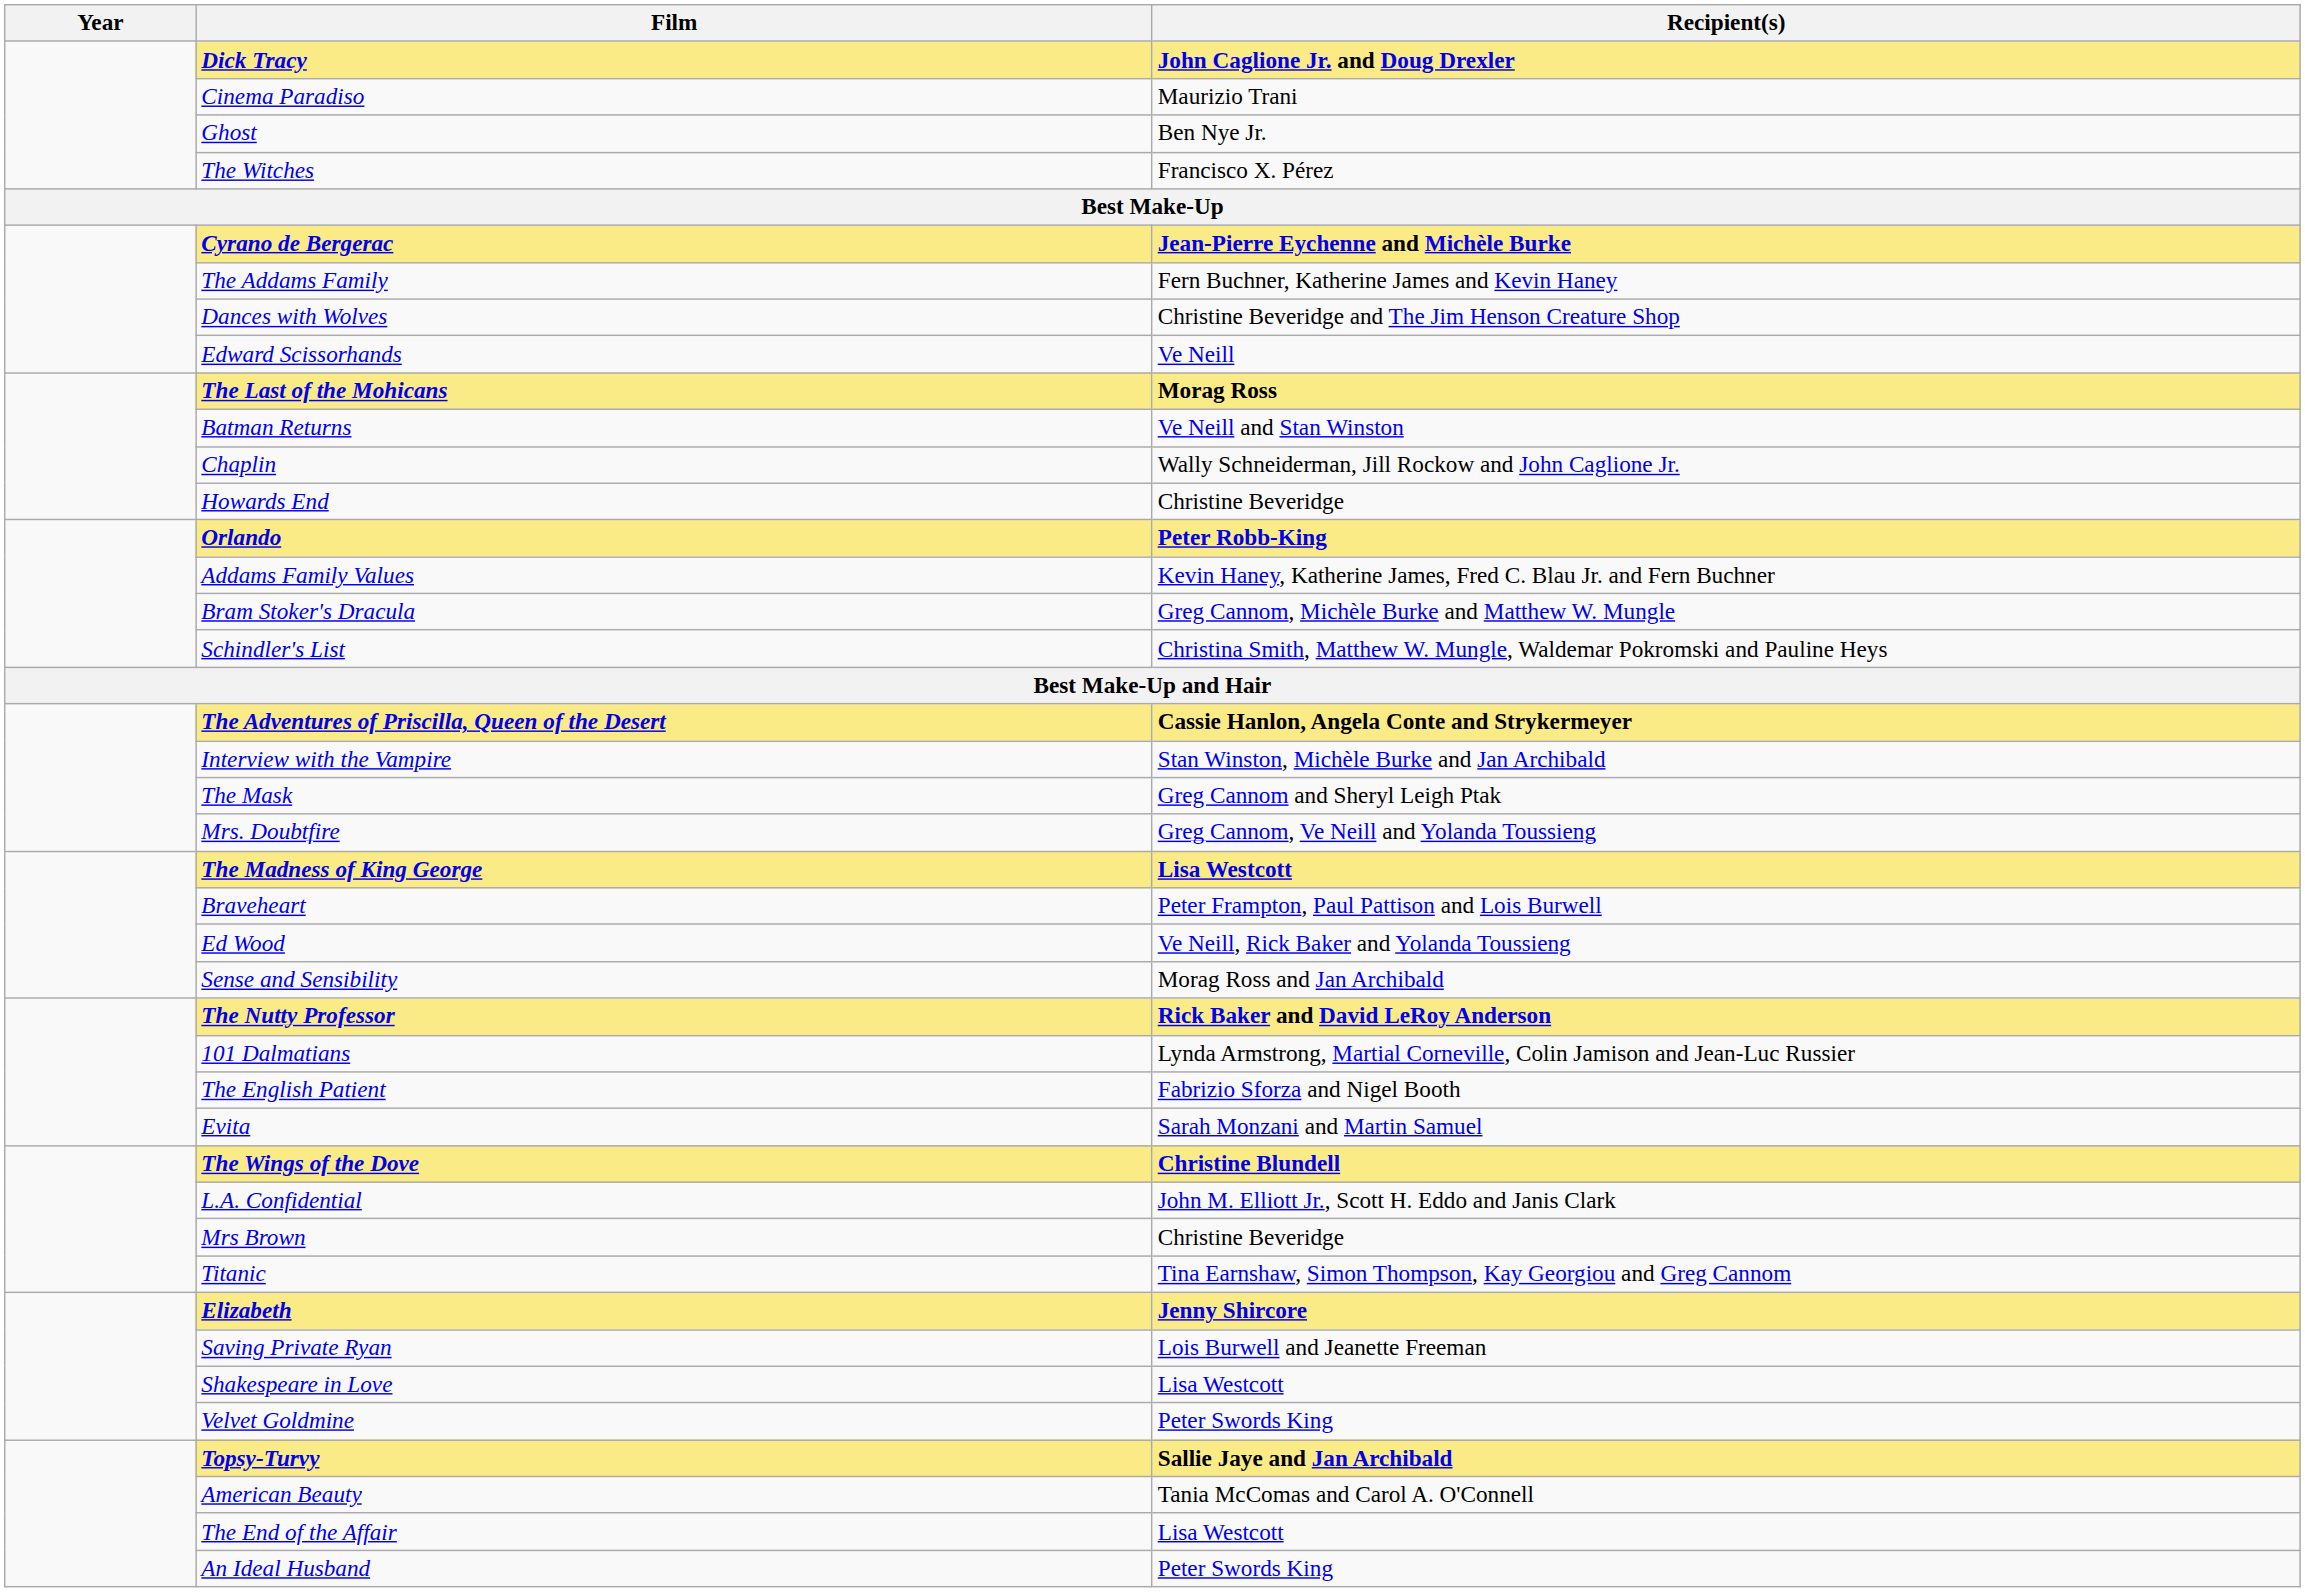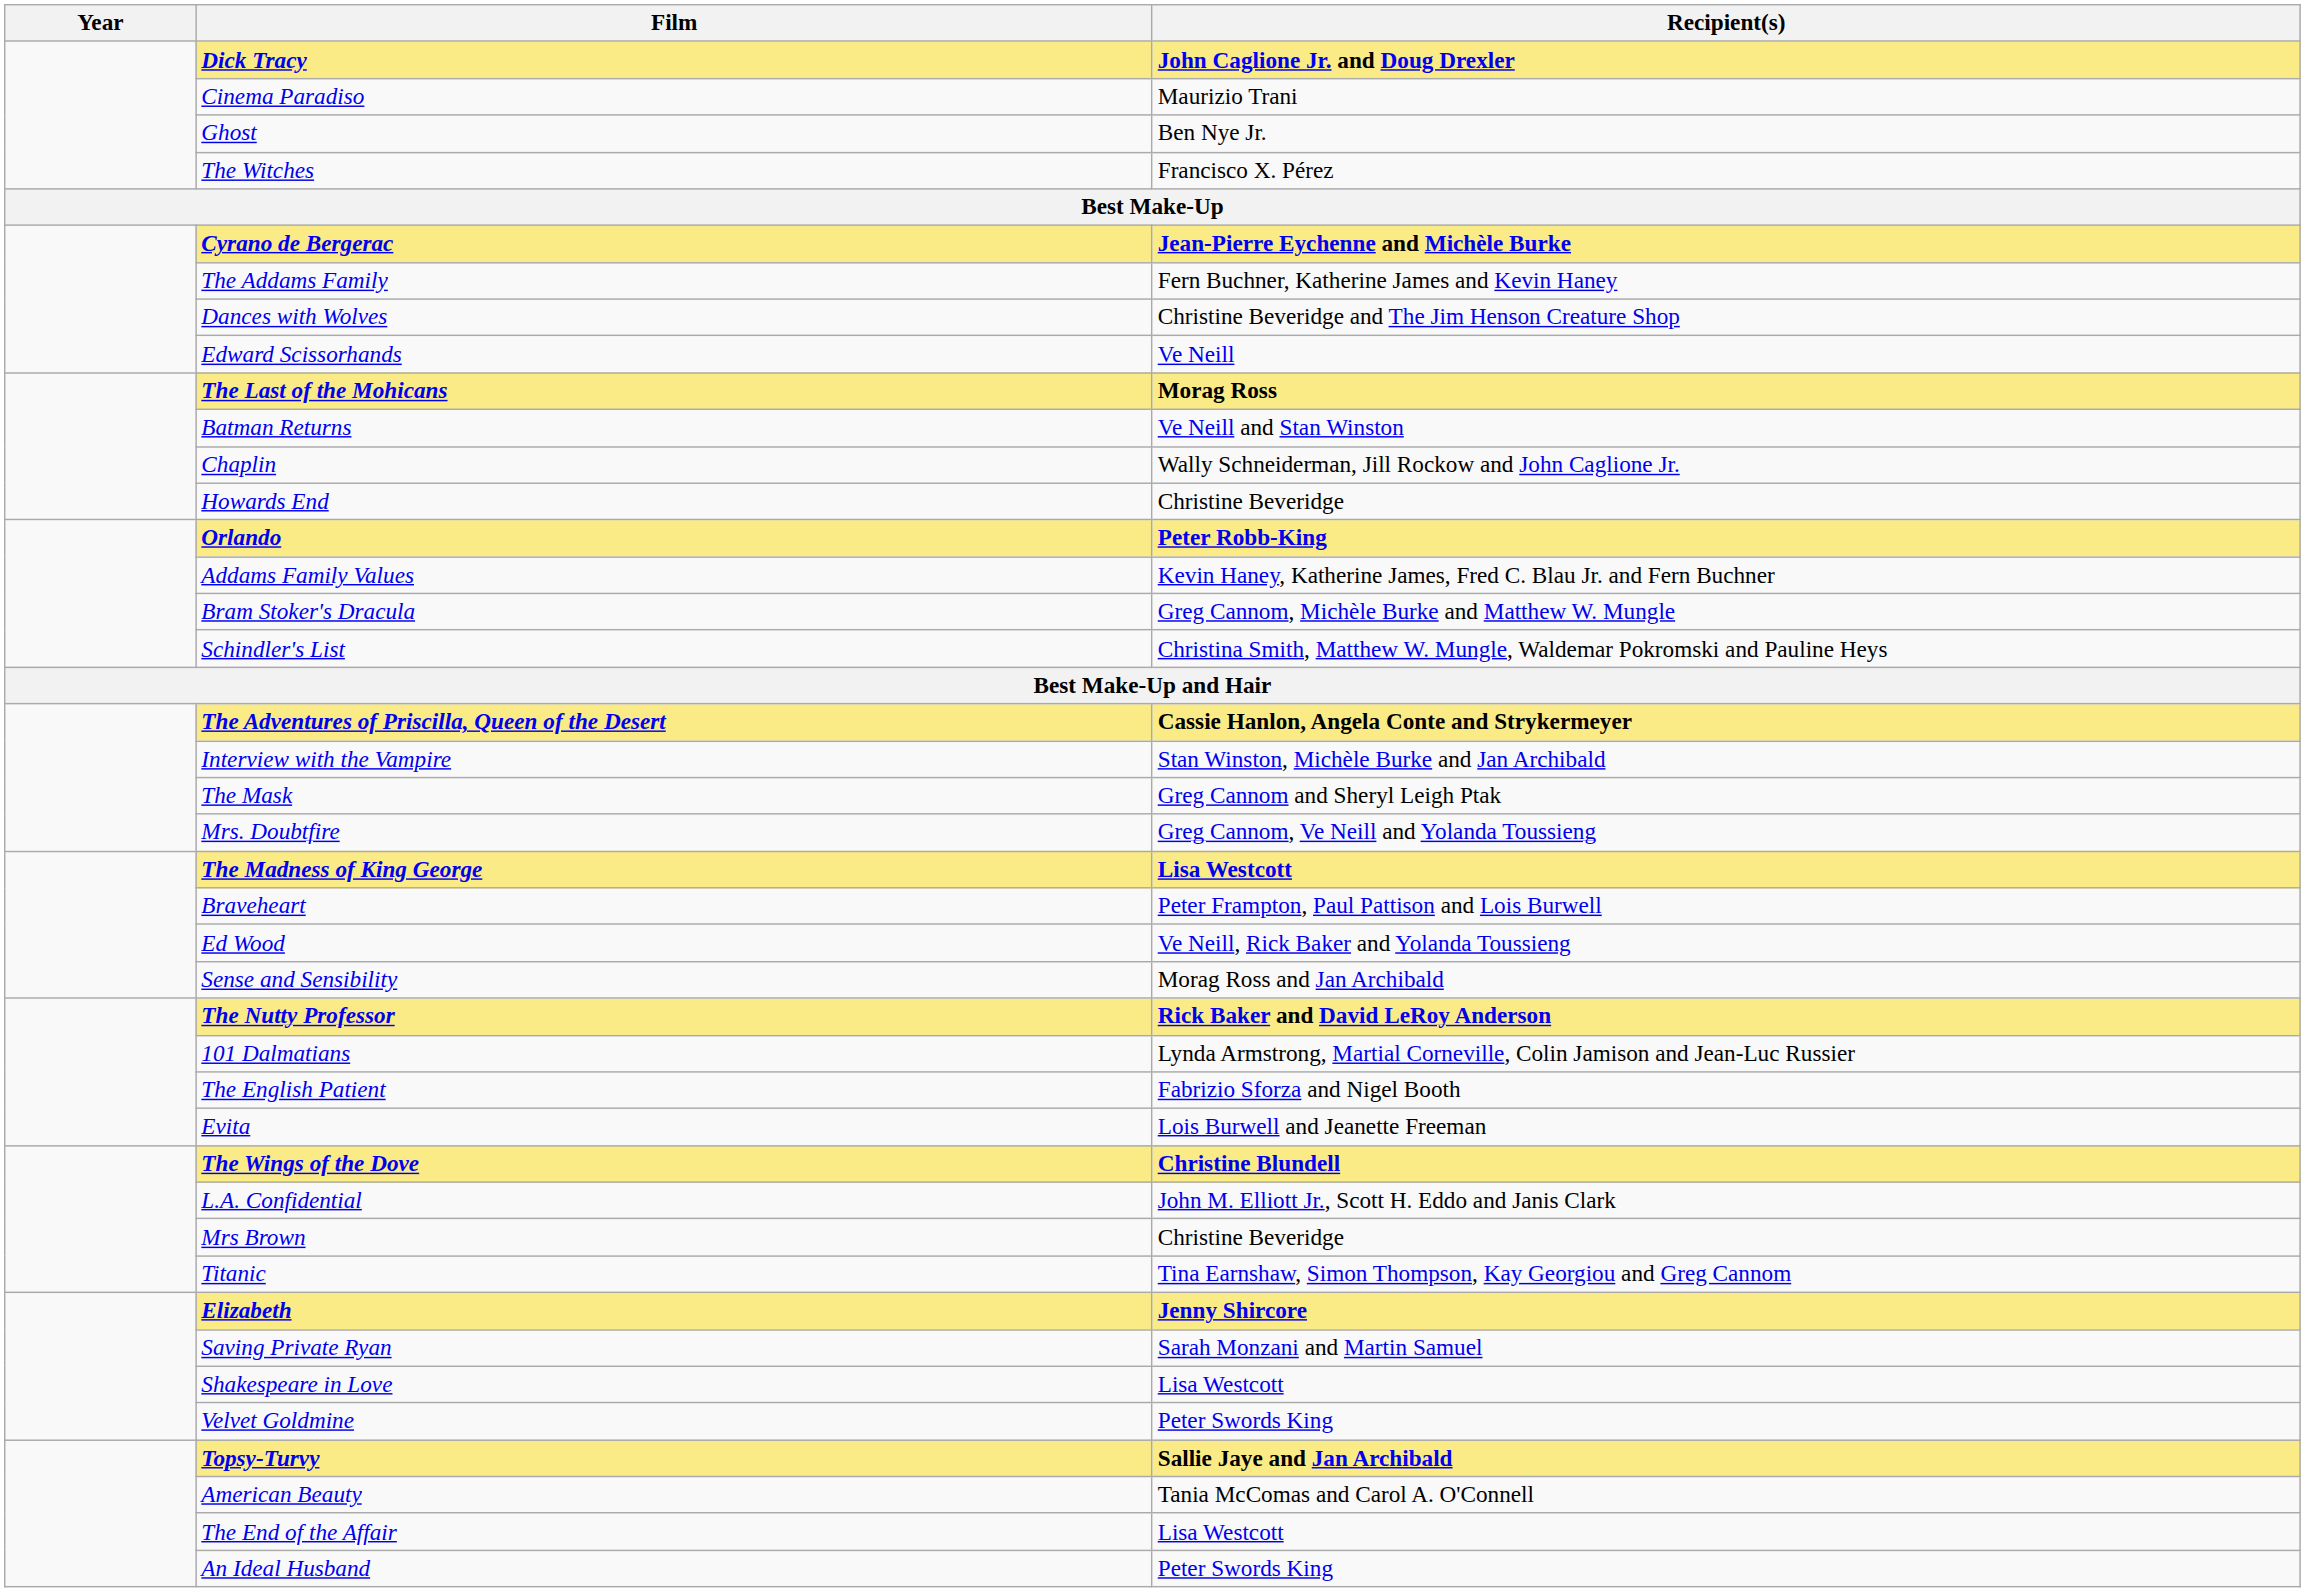Evita | Recipient(s): Sarah Monzani and Martin Samuel -> Lois Burwell and Jeanette Freeman
Saving Private Ryan | Recipient(s): Lois Burwell and Jeanette Freeman -> Sarah Monzani and Martin Samuel
